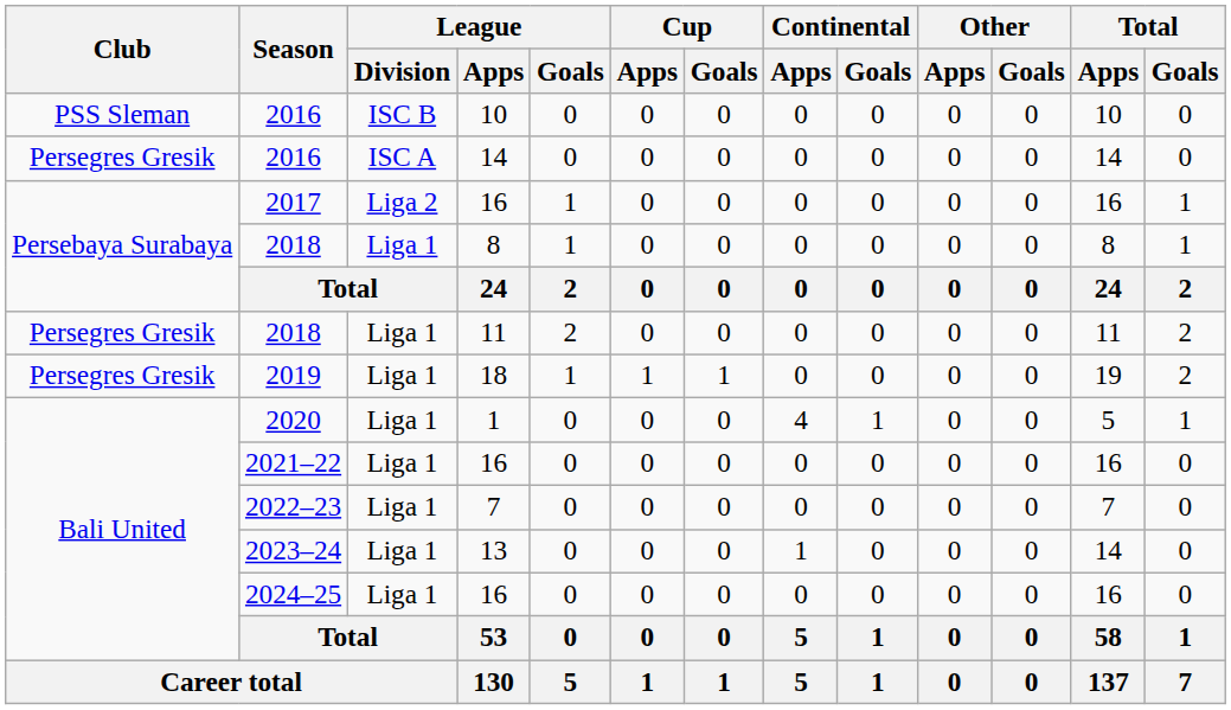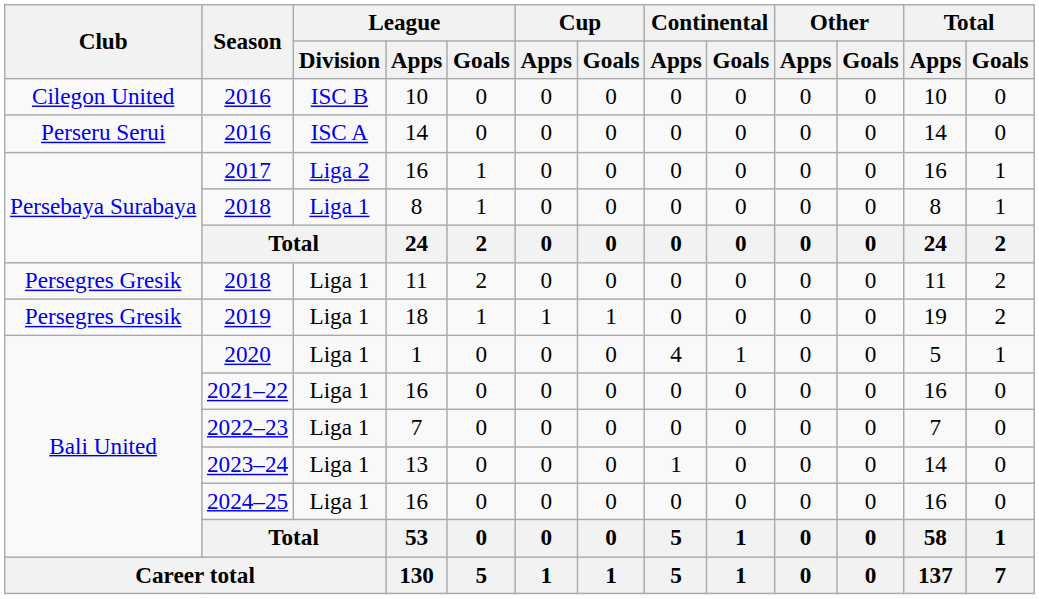2016 / 10 | Club: PSS Sleman -> Cilegon United
2016 / 14 | Club: Persegres Gresik -> Perseru Serui
